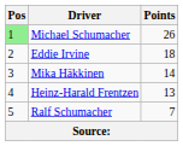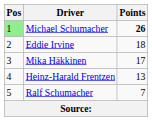Michael Schumacher | Points: normal -> bold
Mika Häkkinen | Points: 14 -> 17
